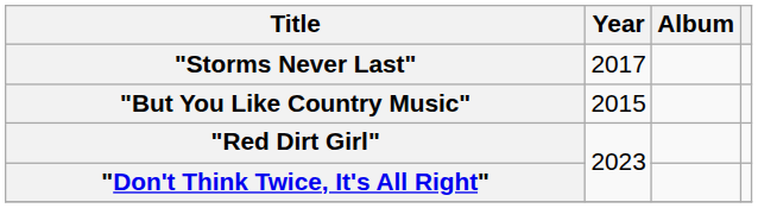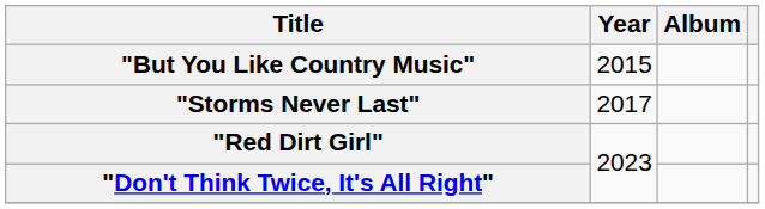rows swapped: "But You Like Country Music" <-> "Storms Never Last"
